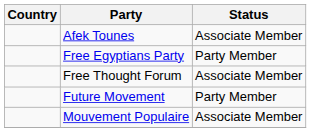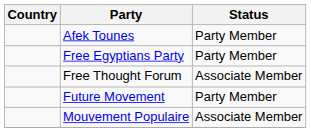Afek Tounes | Status: Associate Member -> Party Member
